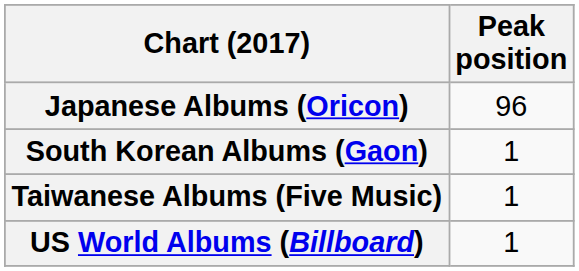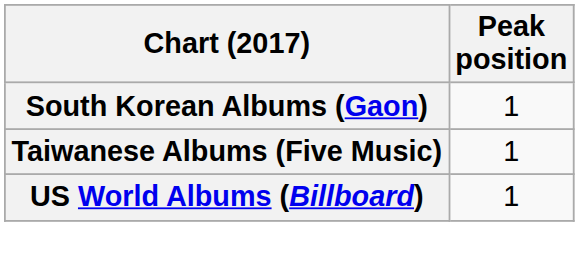- row: Japanese Albums (Oricon) | 96
